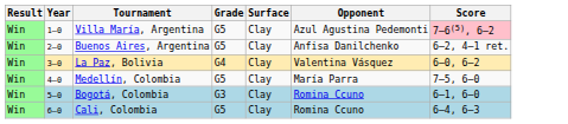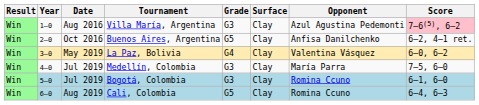+ column: Date | Aug 2016 | Oct 2016 | May 2019 | Jul 2019 | Jul 2019 | Aug 2019
Villa María, Argentina | Grade: G5 -> G3
Medellín, Colombia | Grade: G5 -> G3
